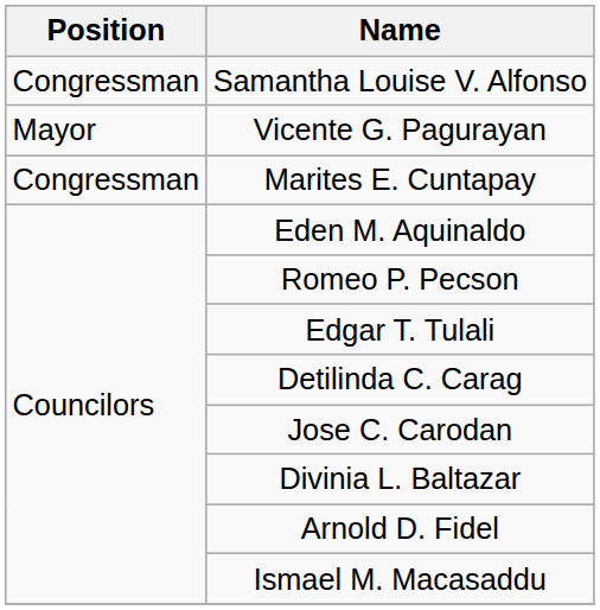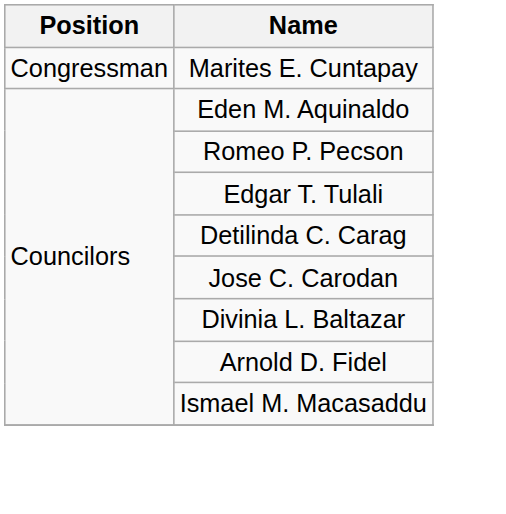- row: Congressman | Samantha Louise V. Alfonso
- row: Mayor | Vicente G. Pagurayan
